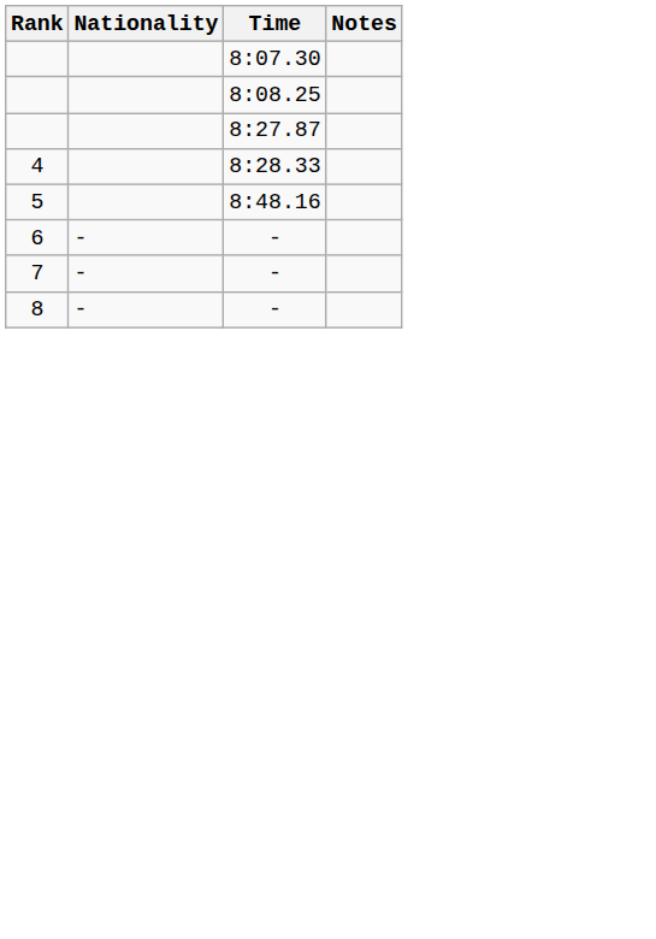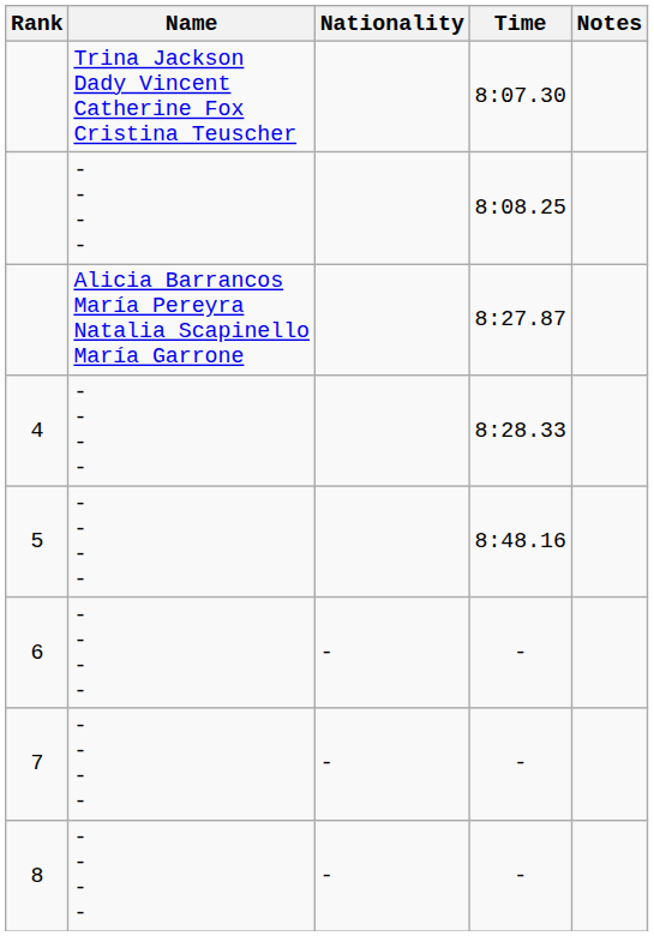+ column: Name | Trina Jackson Dady Vincent Catherine Fox Cristina Teuscher | - - - - | Alicia Barrancos María Pereyra Natalia Scapinello María Garrone | - - - - | - - - - | - - - - | - - - - | - - - -
